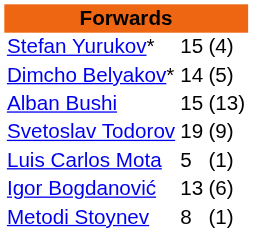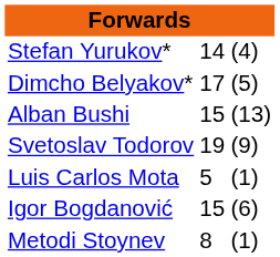Stefan Yurukov* | column 2: 15 -> 14
Dimcho Belyakov* | column 2: 14 -> 17
Igor Bogdanović | column 2: 13 -> 15
